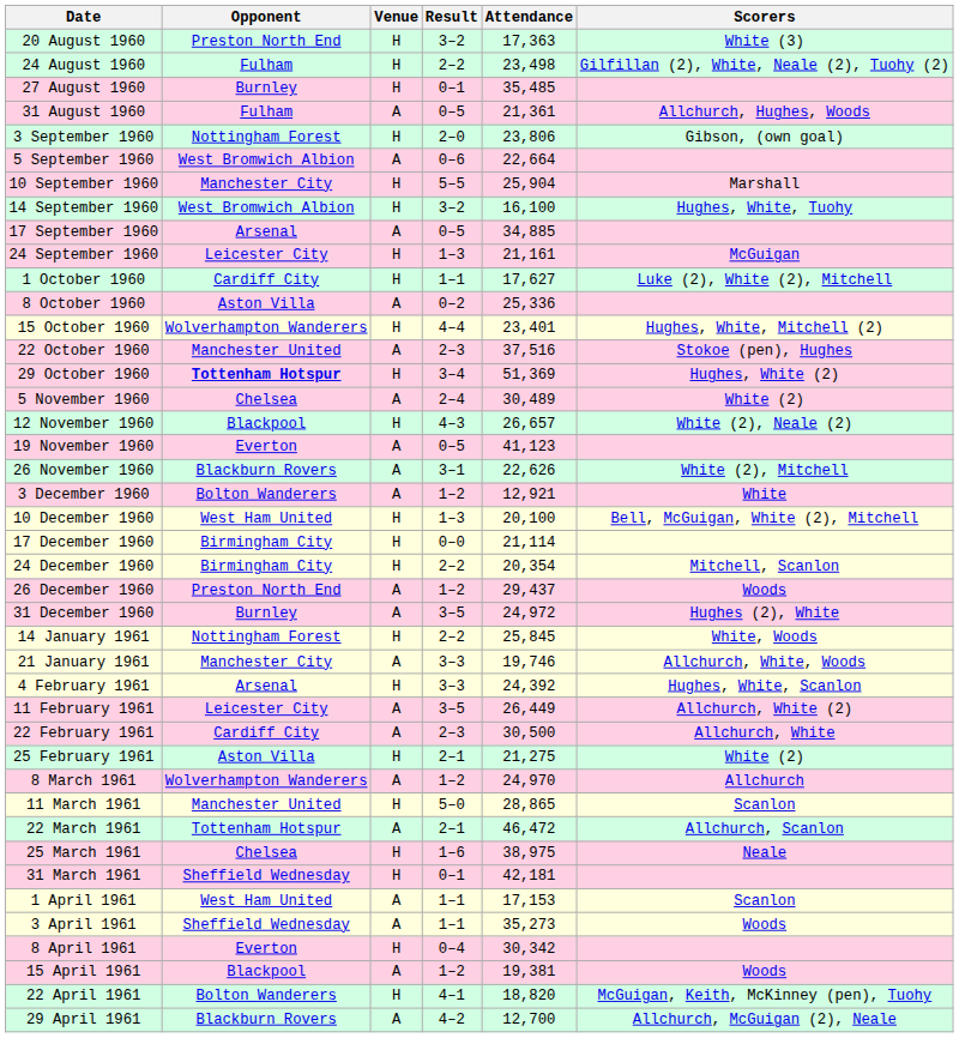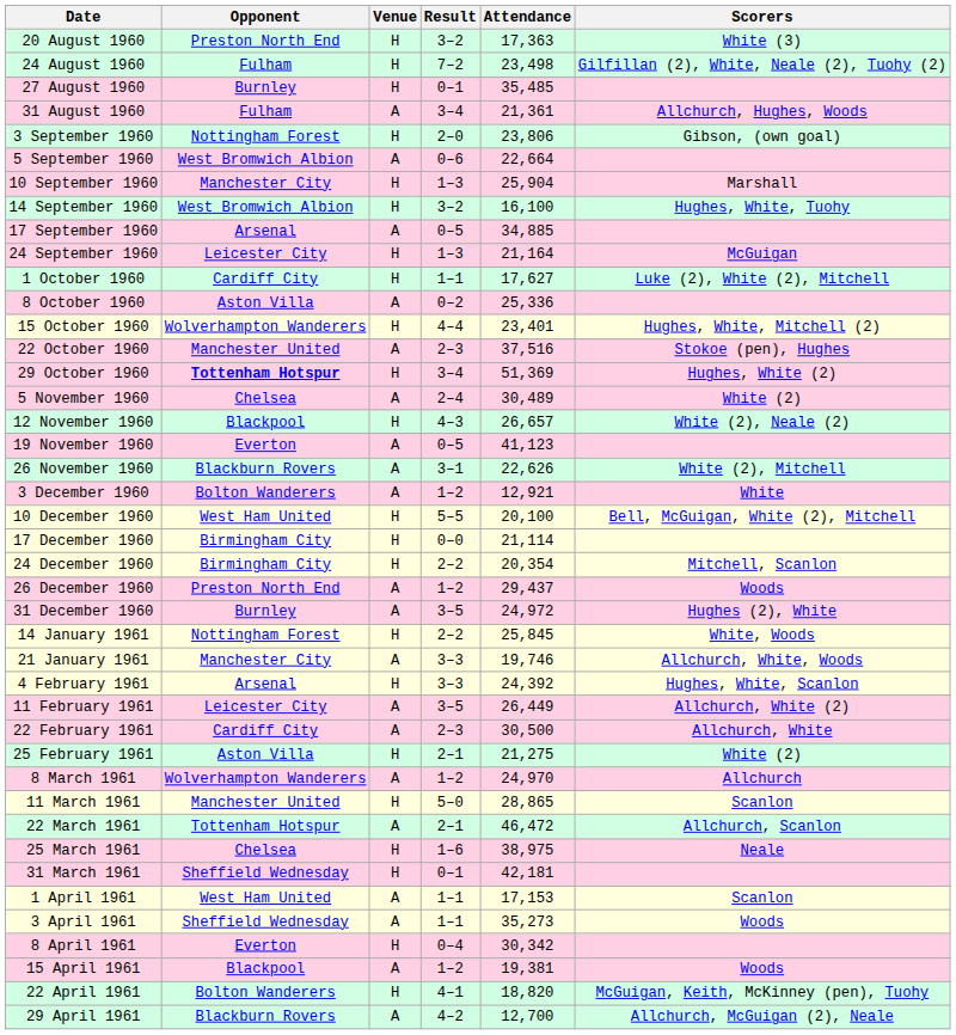24 August 1960 | Result: 2–2 -> 7–2
31 August 1960 | Result: 0–5 -> 3–4
10 September 1960 | Result: 5–5 -> 1–3
24 September 1960 | Attendance: 21,161 -> 21,164
10 December 1960 | Result: 1–3 -> 5–5
